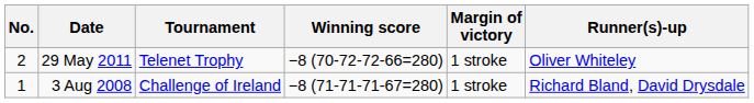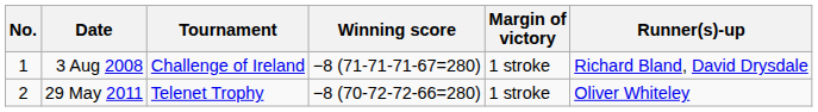rows swapped: 3 Aug 2008 <-> 29 May 2011
